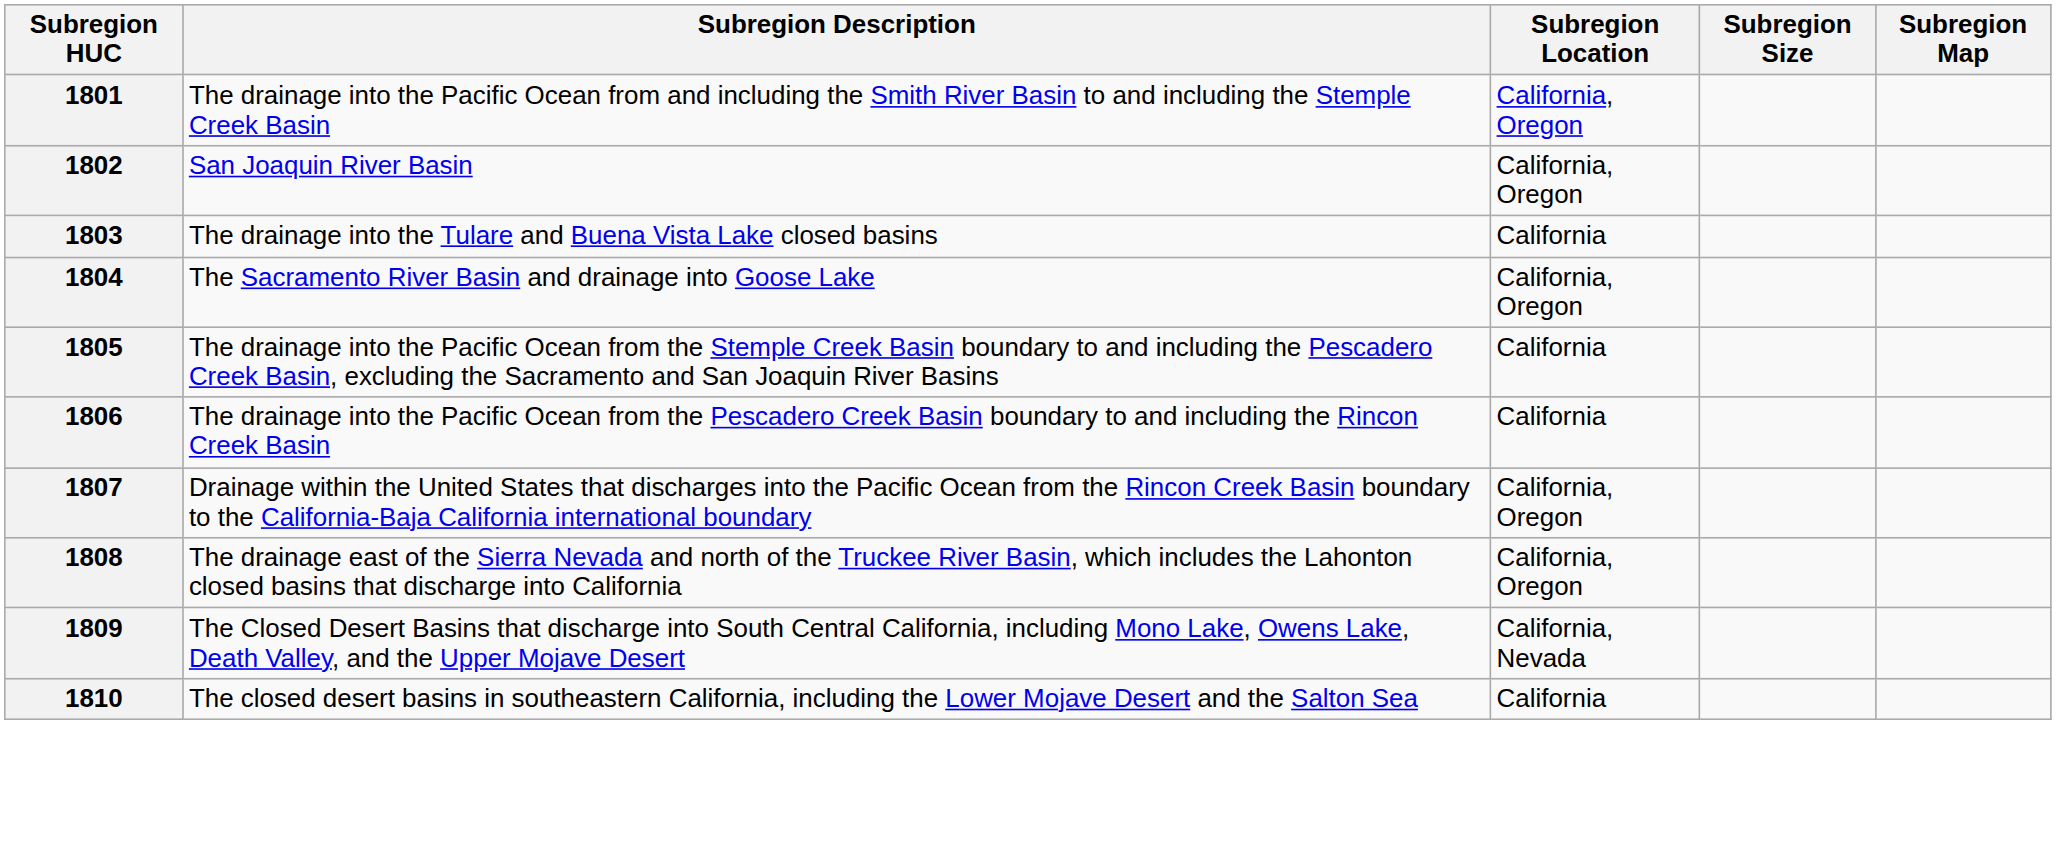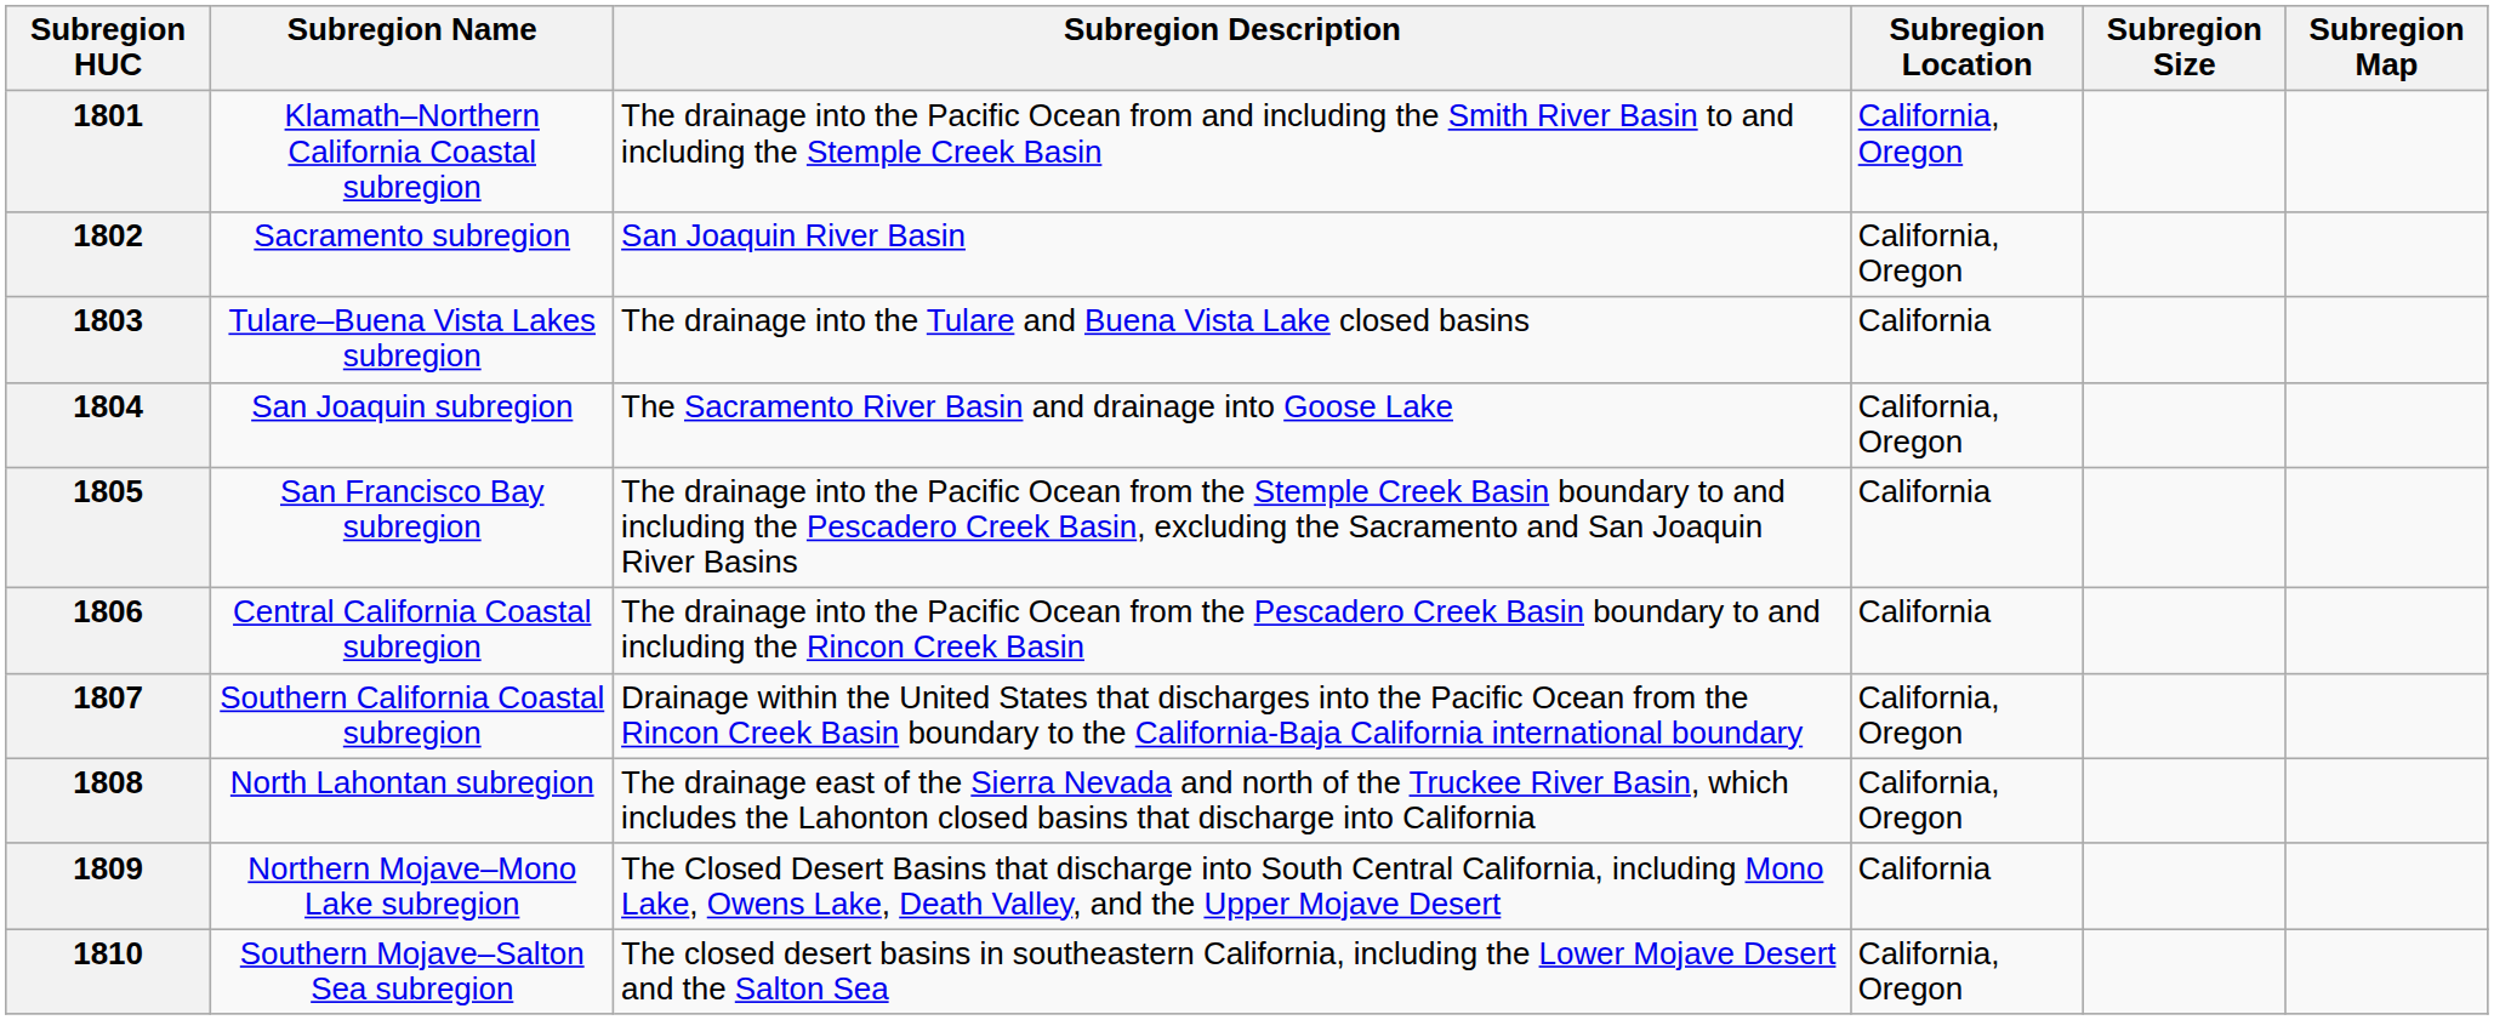+ column: Subregion Name | Klamath–Northern California Coastal subregion | Sacramento subregion | Tulare–Buena Vista Lakes subregion | San Joaquin subregion | San Francisco Bay subregion | Central California Coastal subregion | Southern California Coastal subregion | North Lahontan subregion | Northern Mojave–Mono Lake subregion | Southern Mojave–Salton Sea subregion
1809 | Subregion Location: California, Nevada -> California
1810 | Subregion Location: California -> California, Oregon
